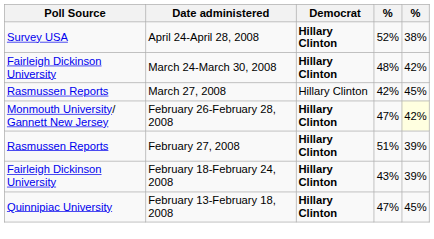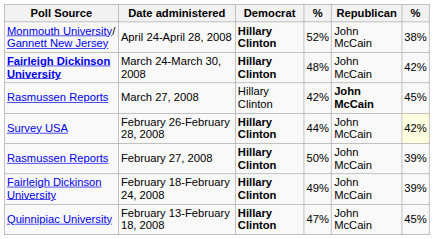+ column: Republican | John McCain | John McCain | John McCain | John McCain | John McCain | John McCain | John McCain
April 24-April 28, 2008 | Poll Source: Survey USA -> Monmouth University/ Gannett New Jersey
March 24-March 30, 2008 | Poll Source: normal -> bold
February 26-February 28, 2008 | Poll Source: Monmouth University/ Gannett New Jersey -> Survey USA
February 26-February 28, 2008 | column 4: 47% -> 44%
February 27, 2008 | column 4: 51% -> 50%
February 18-February 24, 2008 | column 4: 43% -> 49%
